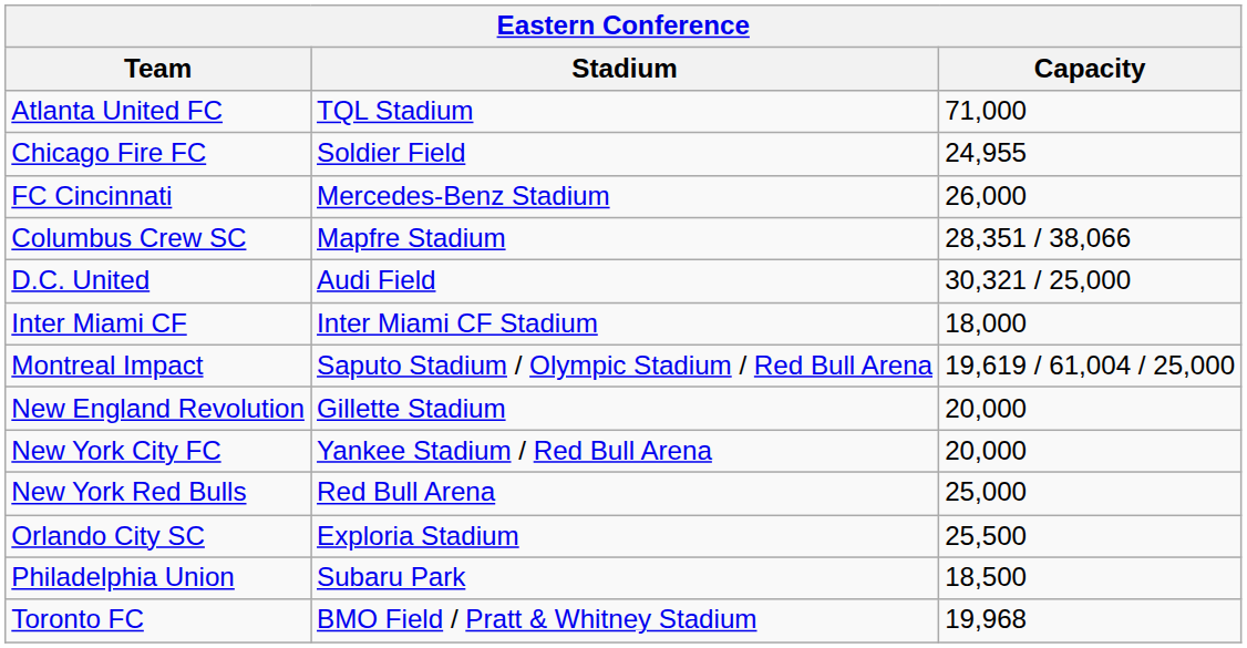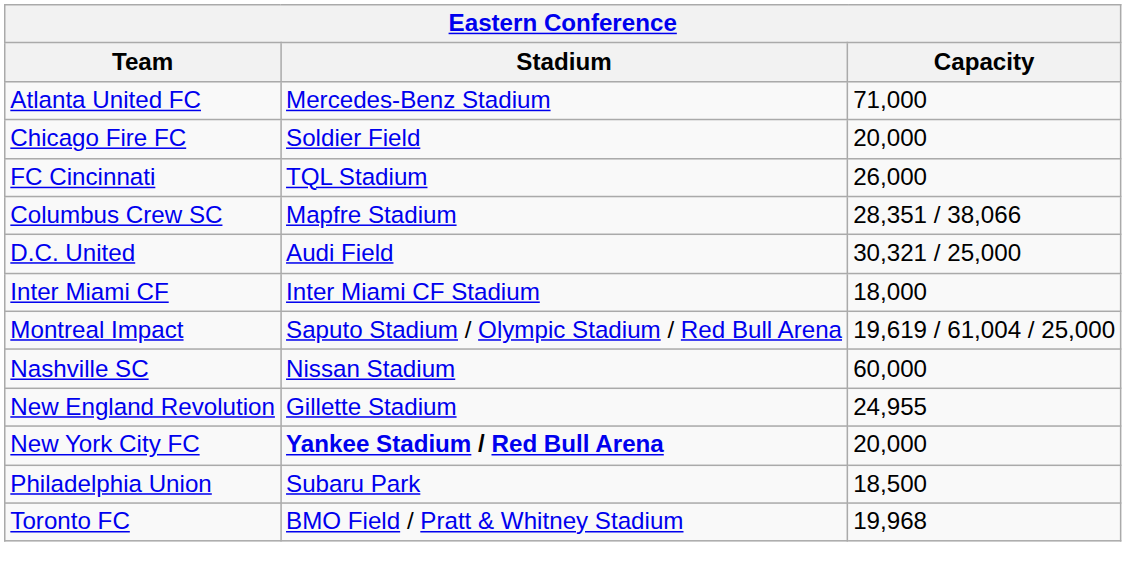Atlanta United FC | Stadium: TQL Stadium -> Mercedes-Benz Stadium
Chicago Fire FC | Capacity: 24,955 -> 20,000
FC Cincinnati | Stadium: Mercedes-Benz Stadium -> TQL Stadium
+ row: Nashville SC | Nissan Stadium | 60,000
New England Revolution | Capacity: 20,000 -> 24,955
New York City FC | Stadium: normal -> bold
- row: New York Red Bulls | Red Bull Arena | 25,000
- row: Orlando City SC | Exploria Stadium | 25,500
